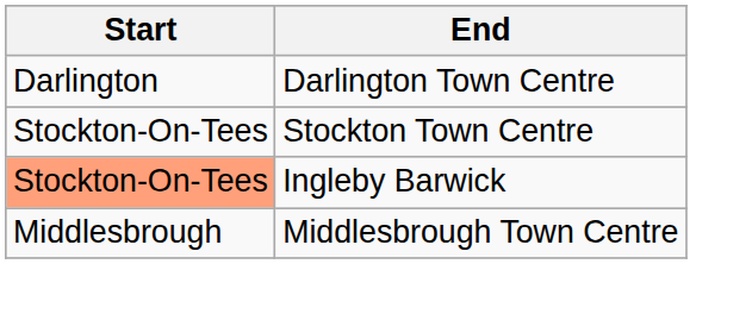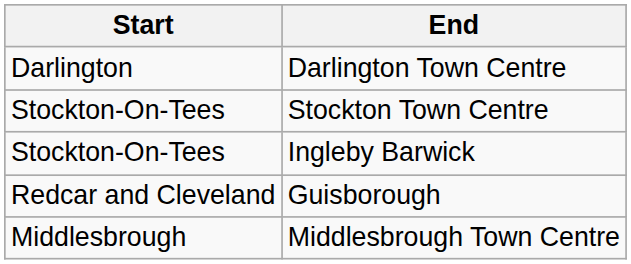Ingleby Barwick | Start: lightsalmon background -> no background
+ row: Redcar and Cleveland | Guisborough
